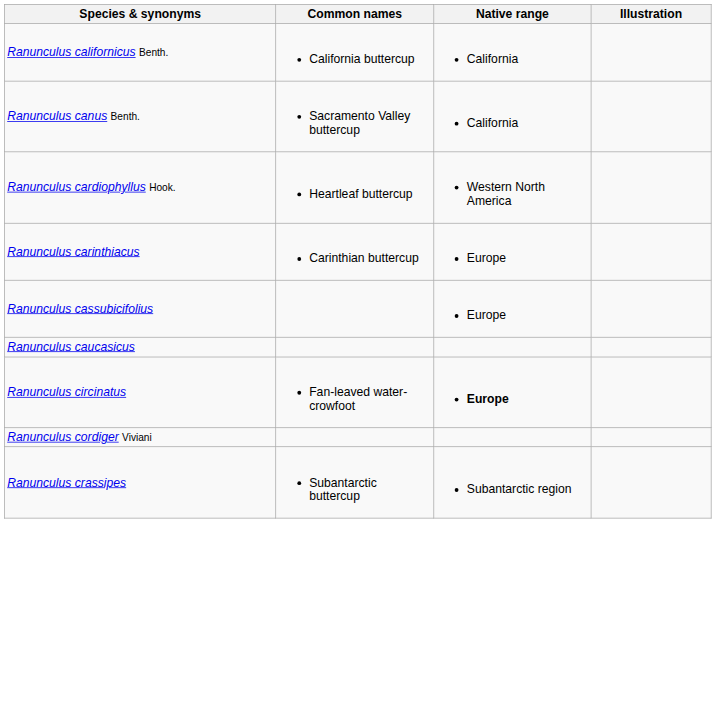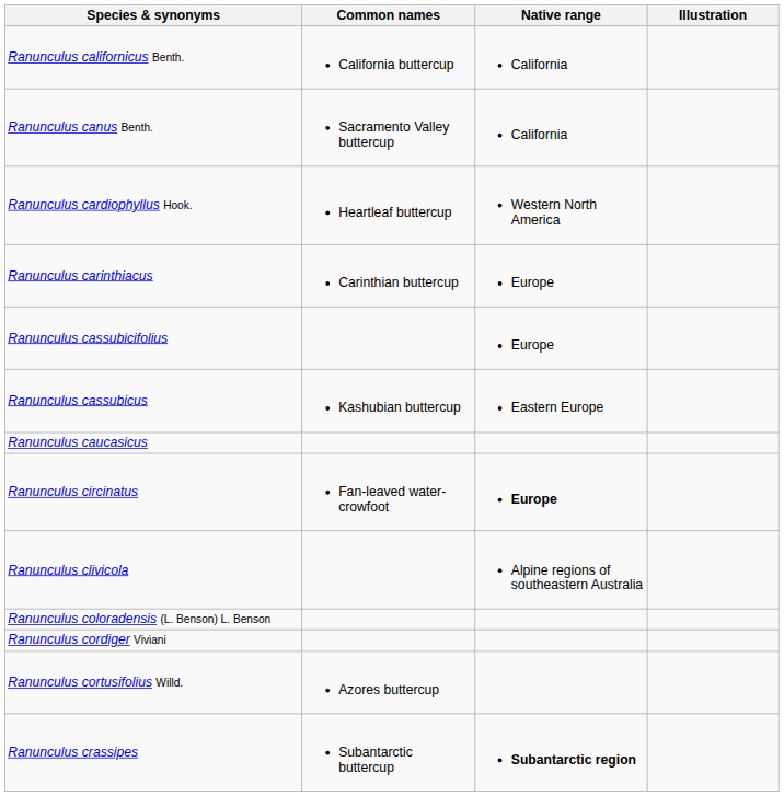+ row: Ranunculus cassubicus | Kashubian buttercup | Eastern Europe
+ row: Ranunculus clivicola | Alpine regions of southeastern Australia
+ row: Ranunculus coloradensis (L. Benson) L. Benson
+ row: Ranunculus cortusifolius Willd. | Azores buttercup
Ranunculus crassipes | Native range: normal -> bold
